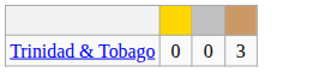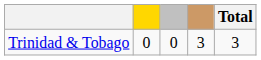+ column: Total | 3
